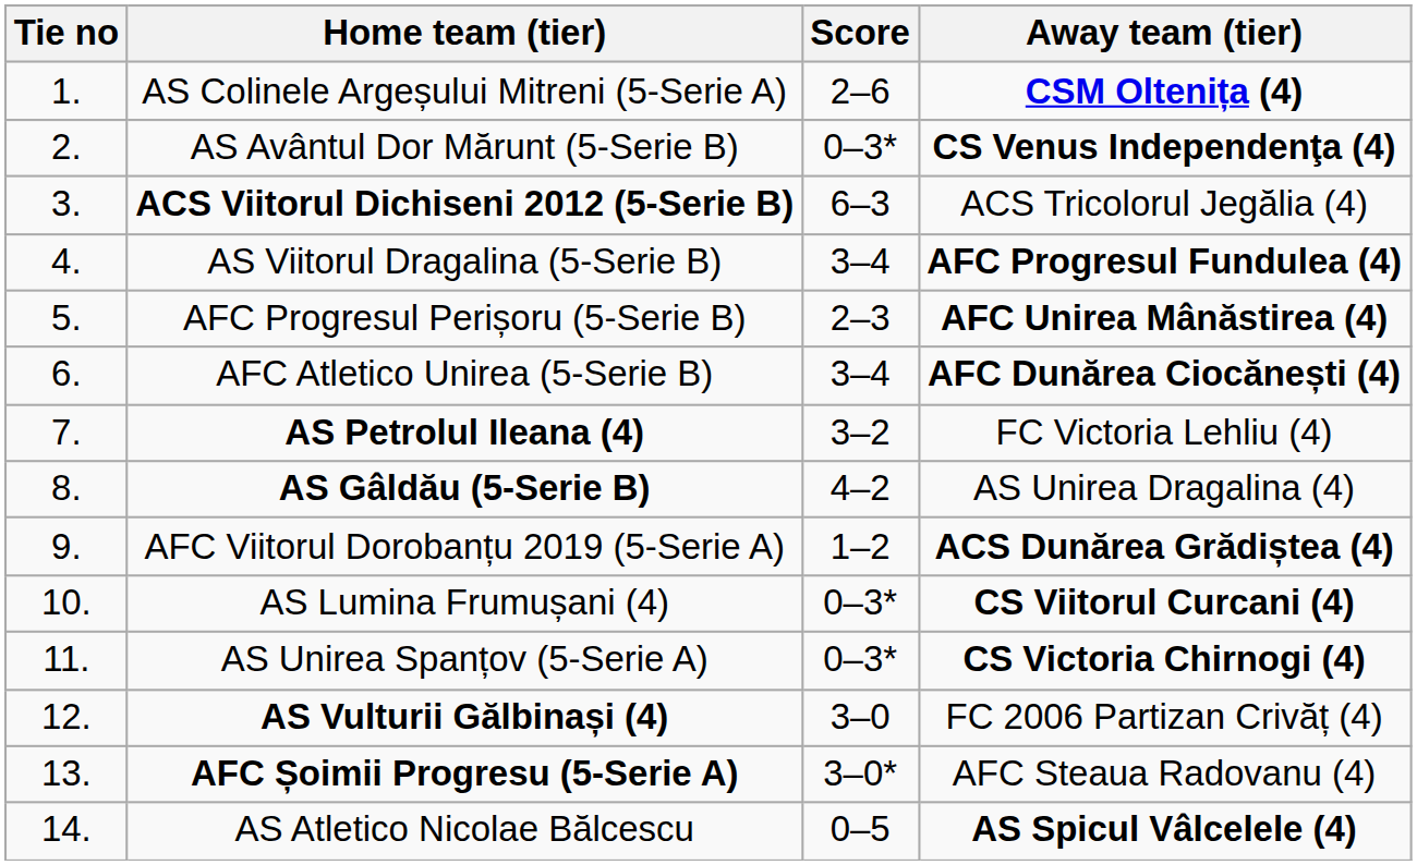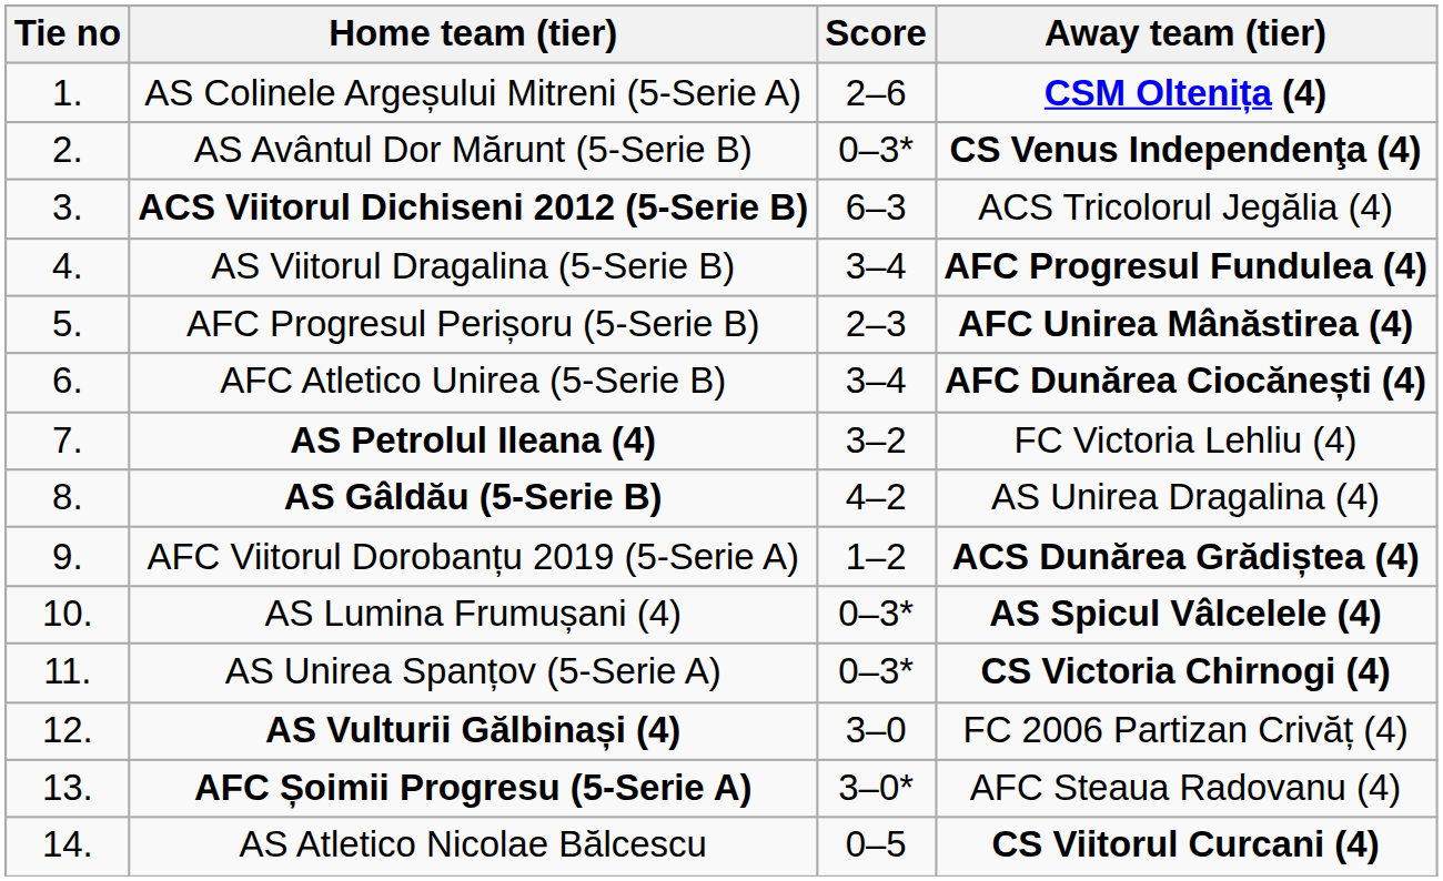AS Lumina Frumușani (4) | Away team (tier): CS Viitorul Curcani (4) -> AS Spicul Vâlcelele (4)
AS Atletico Nicolae Bălcescu | Away team (tier): AS Spicul Vâlcelele (4) -> CS Viitorul Curcani (4)
